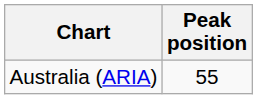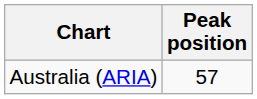Australia (ARIA) | Peak position: 55 -> 57
